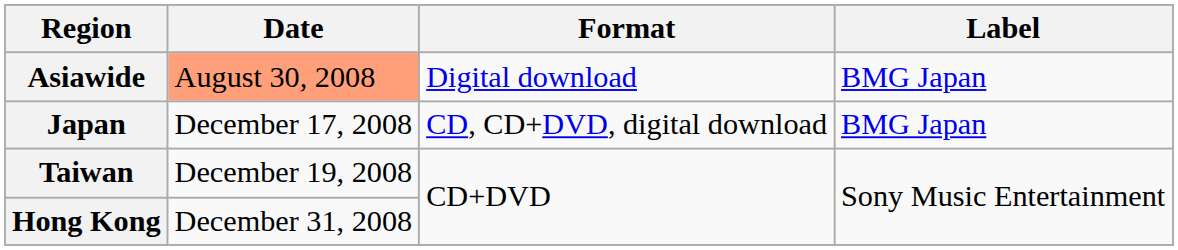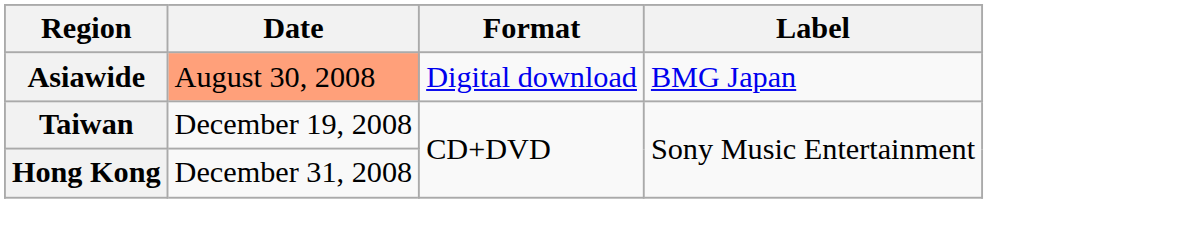- row: Japan | December 17, 2008 | CD, CD+DVD, digital download | BMG Japan
